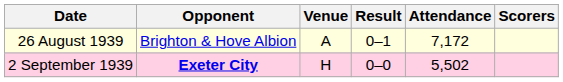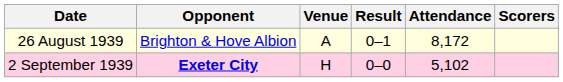26 August 1939 | Attendance: 7,172 -> 8,172
2 September 1939 | Attendance: 5,502 -> 5,102
